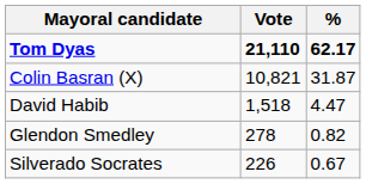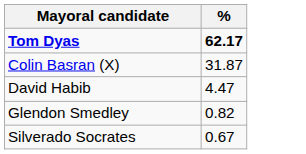- column: Vote | 21,110 | 10,821 | 1,518 | 278 | 226
